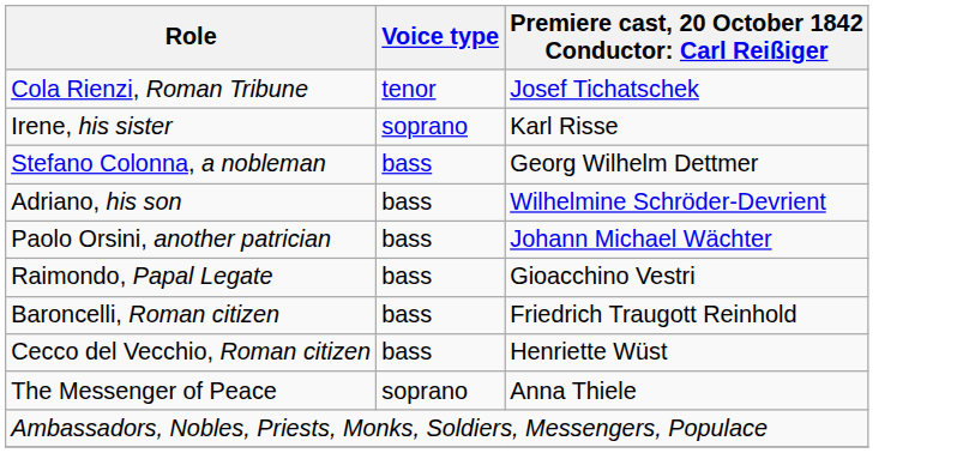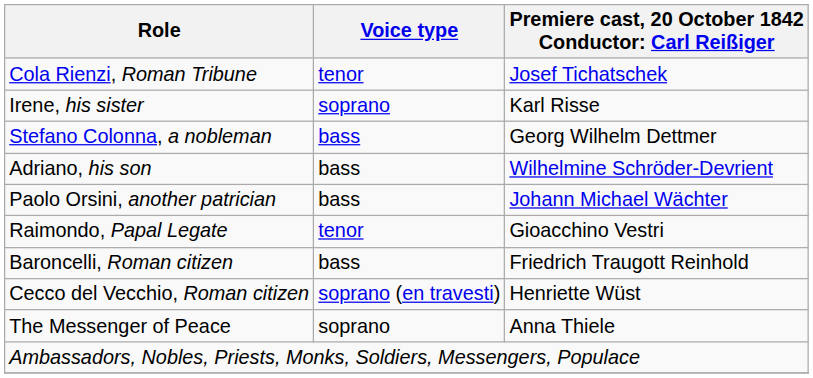Raimondo, Papal Legate | Voice type: bass -> tenor
Cecco del Vecchio, Roman citizen | Voice type: bass -> soprano (en travesti)
